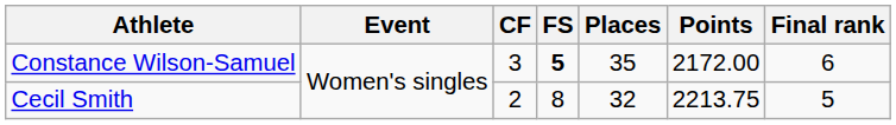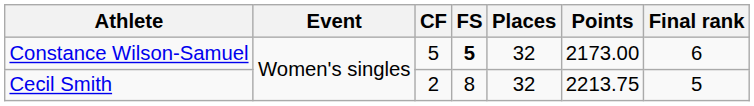Constance Wilson-Samuel | CF: 3 -> 5
Constance Wilson-Samuel | Places: 35 -> 32
Constance Wilson-Samuel | Points: 2172.00 -> 2173.00
